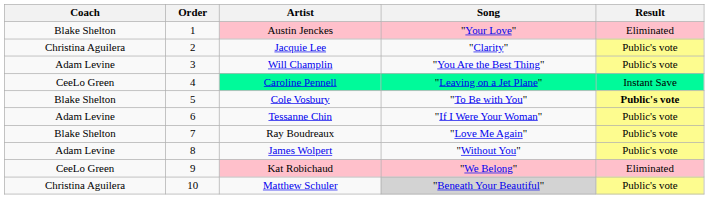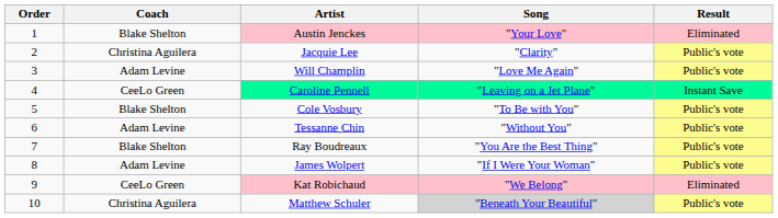columns swapped: Order <-> Coach
Will Champlin | Song: "You Are the Best Thing" -> "Love Me Again"
Cole Vosbury | Result: bold -> normal
Tessanne Chin | Song: "If I Were Your Woman" -> "Without You"
Ray Boudreaux | Song: "Love Me Again" -> "You Are the Best Thing"
James Wolpert | Song: "Without You" -> "If I Were Your Woman"
